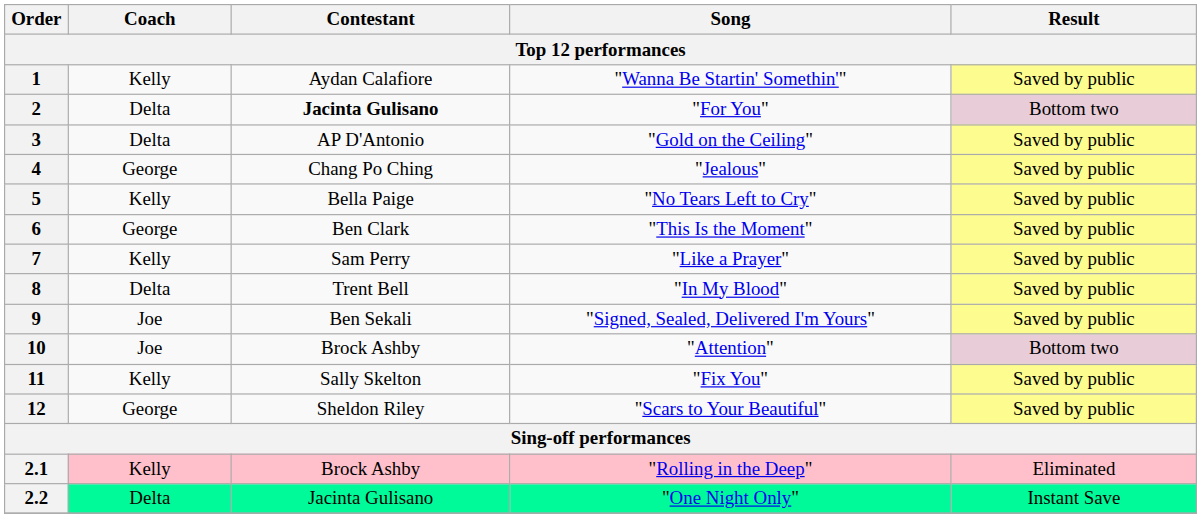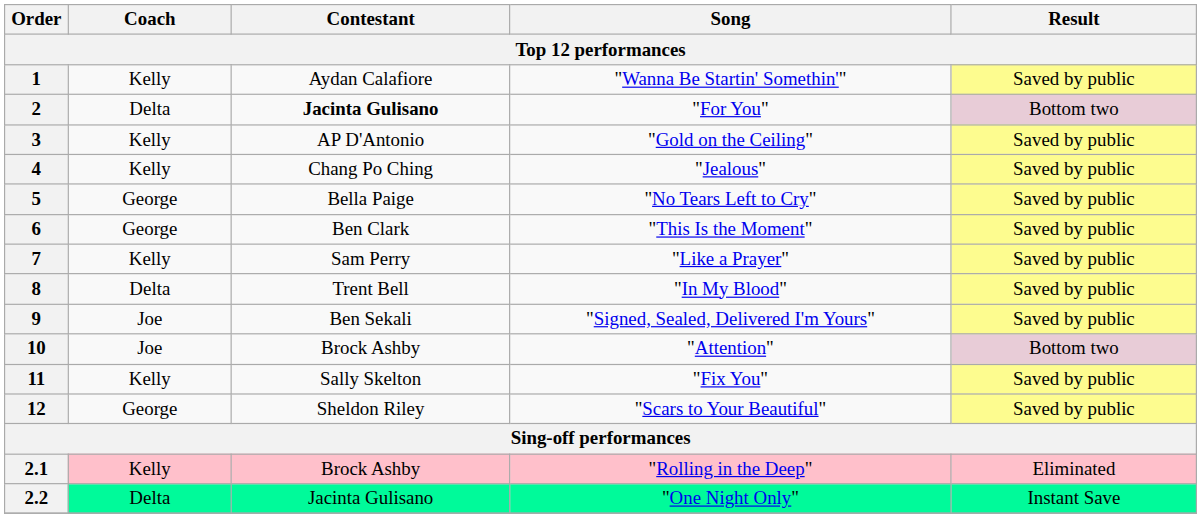3 | Coach: Delta -> Kelly
4 | Coach: George -> Kelly
5 | Coach: Kelly -> George
